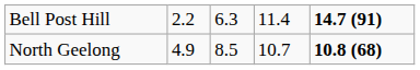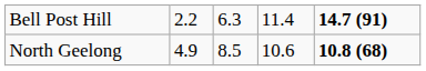North Geelong | column 4: 10.7 -> 10.6
